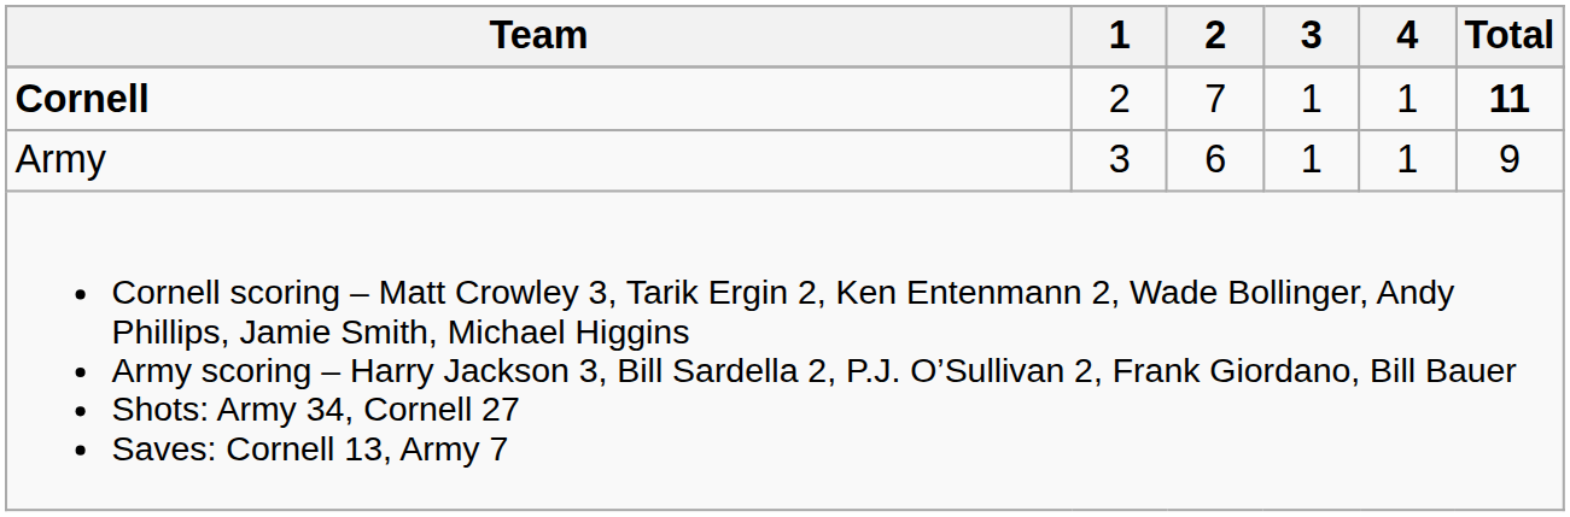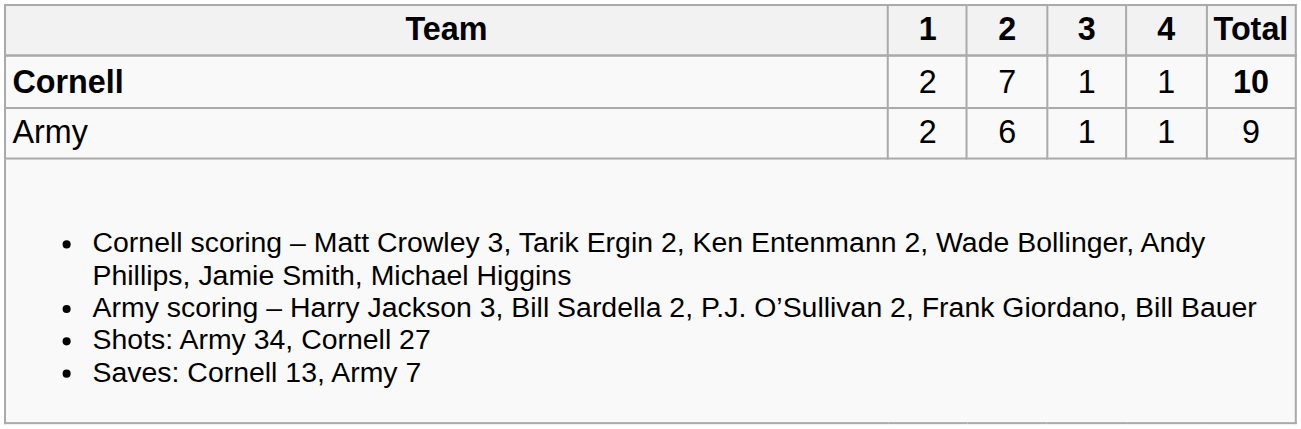Cornell | Total: 11 -> 10
Army | 1: 3 -> 2
